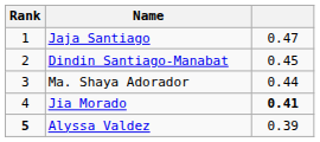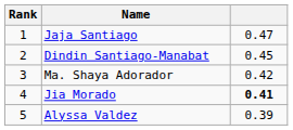Ma. Shaya Adorador | column 3: 0.44 -> 0.42
Alyssa Valdez | Rank: bold -> normal
